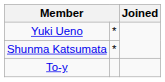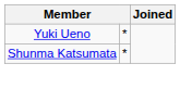- row: To-y
